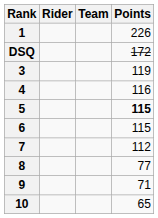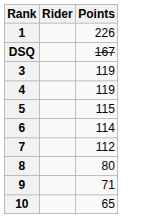- column: Team
DSQ | Points: 172 -> 167
4 | Points: 116 -> 119
5 | Points: bold -> normal
6 | Points: 115 -> 114
8 | Points: 77 -> 80
